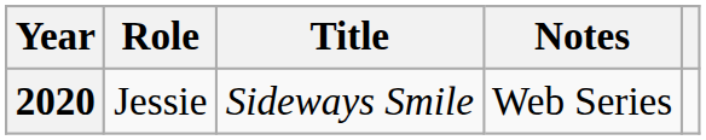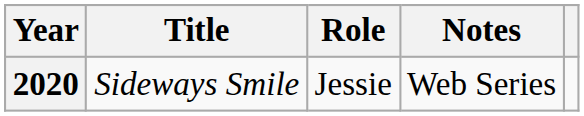columns swapped: Title <-> Role
